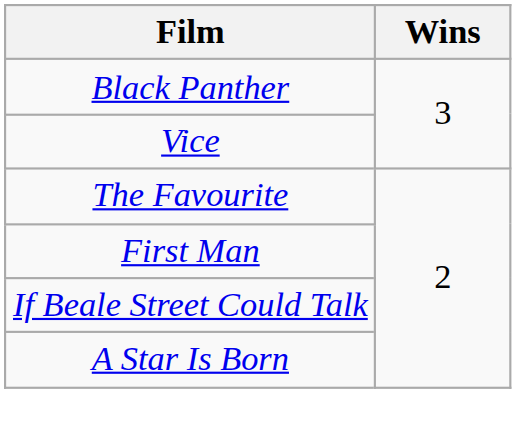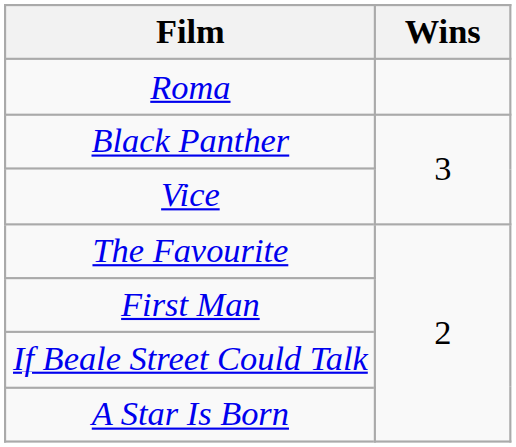+ row: Roma
